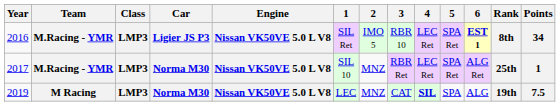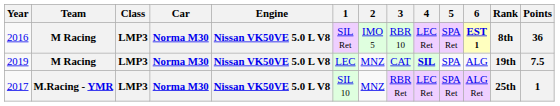2016 | Team: M.Racing - YMR -> M Racing
2016 | Car: Ligier JS P3 -> Norma M30
2016 | Points: 34 -> 36
rows swapped: 2017 <-> 2019
